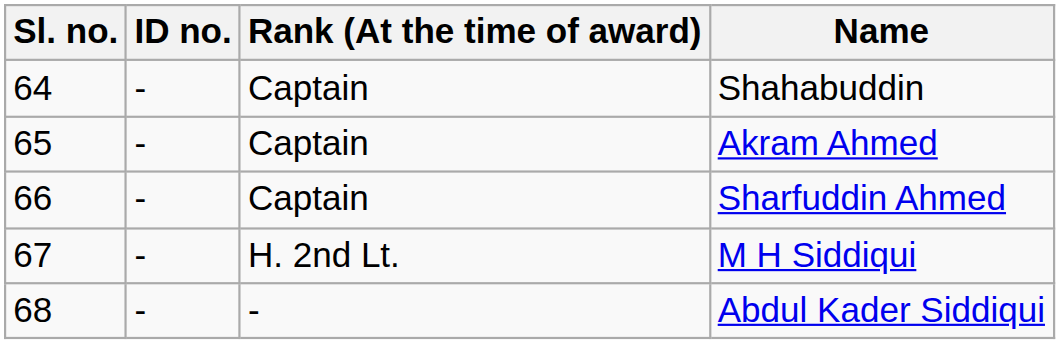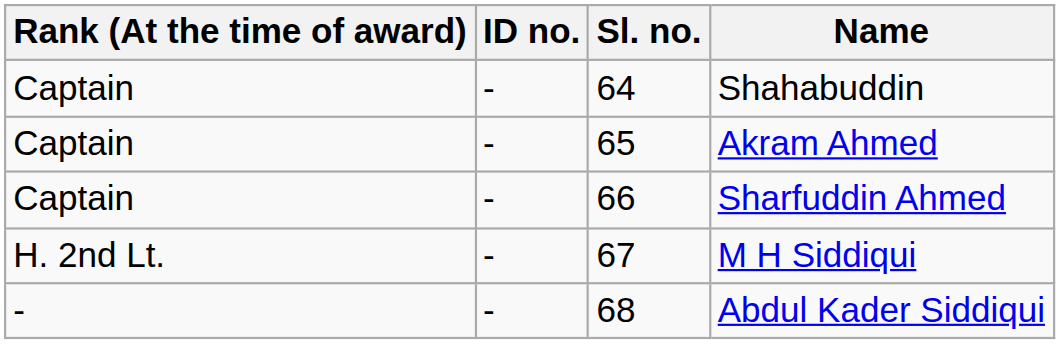columns swapped: Sl. no. <-> Rank (At the time of award)
